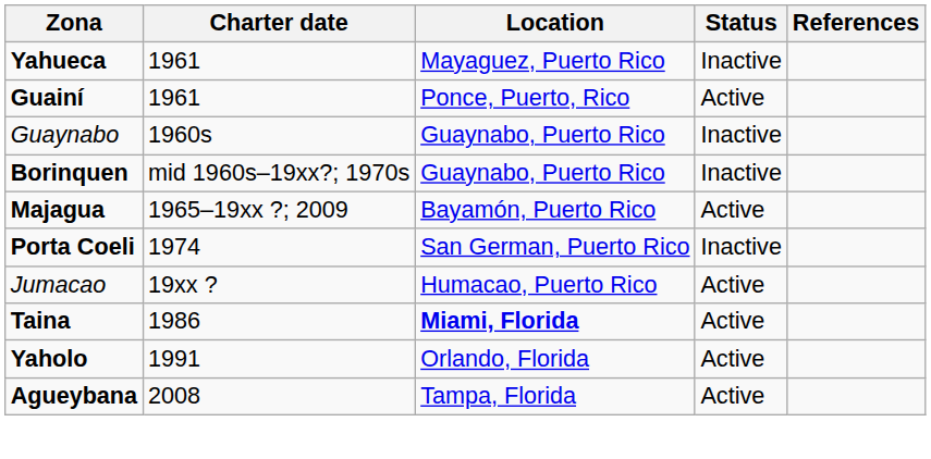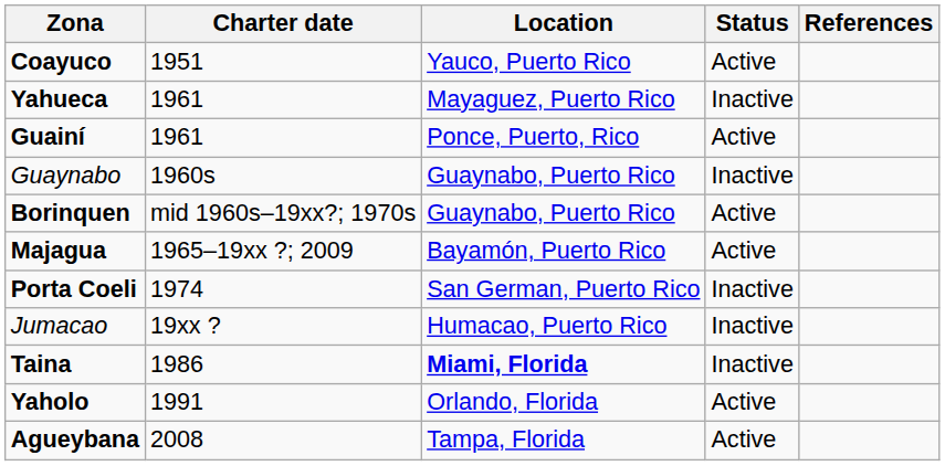+ row: Coayuco | 1951 | Yauco, Puerto Rico | Active
Borinquen | Status: Inactive -> Active
Jumacao | Status: Active -> Inactive
Taina | Status: Active -> Inactive
